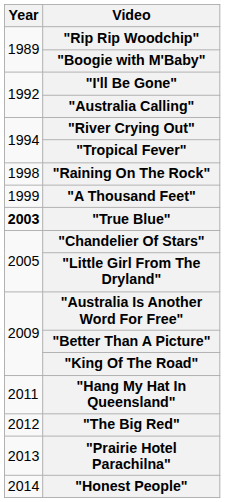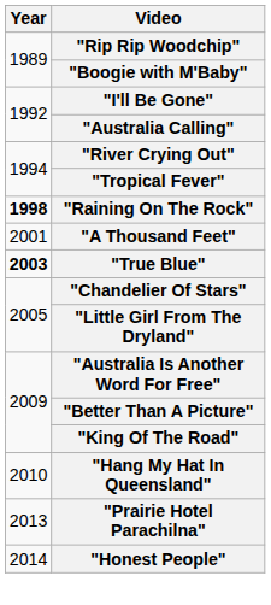"Raining On The Rock" | Year: normal -> bold
"A Thousand Feet" | Year: 1999 -> 2001
"Hang My Hat In Queensland" | Year: 2011 -> 2010
- row: 2012 | "The Big Red"
